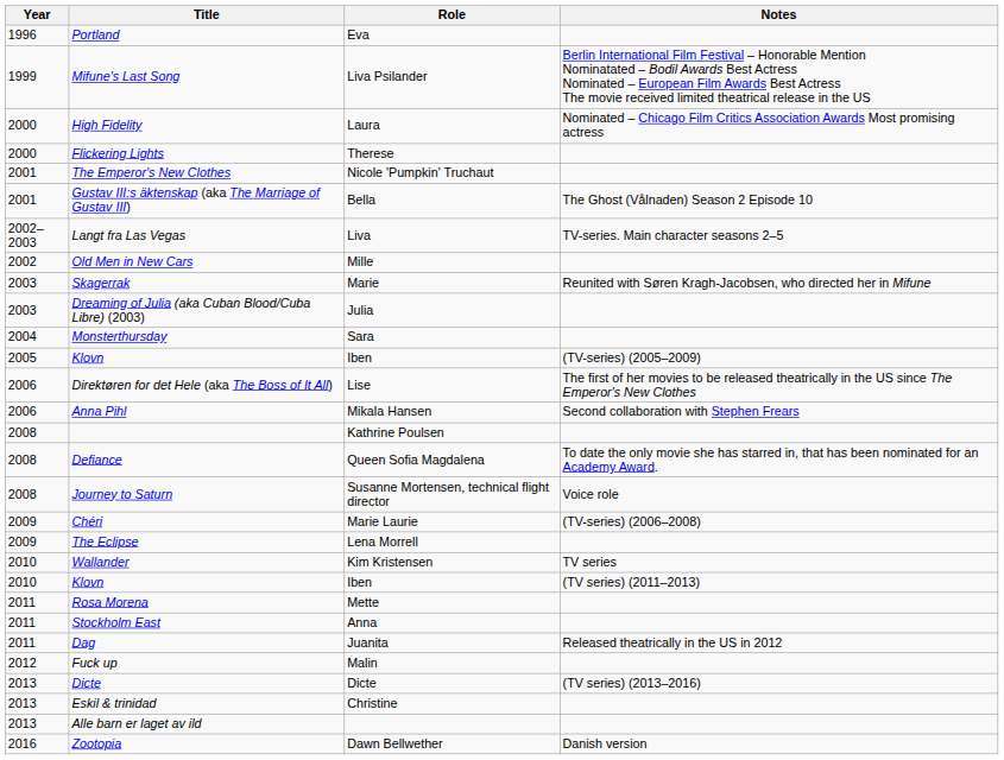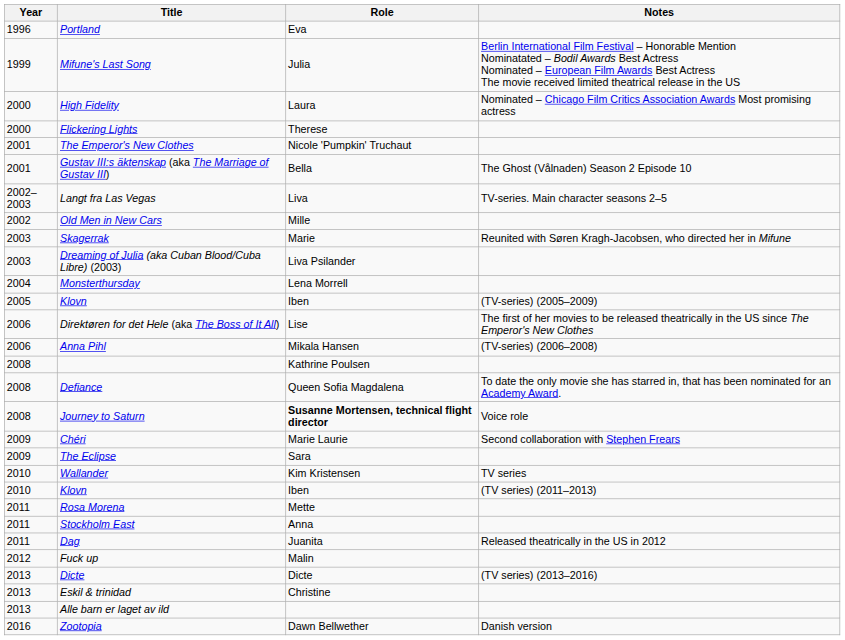Mifune's Last Song | Role: Liva Psilander -> Julia
Dreaming of Julia (aka Cuban Blood/Cuba Libre) (2003) | Role: Julia -> Liva Psilander
Monsterthursday | Role: Sara -> Lena Morrell
Anna Pihl | Notes: Second collaboration with Stephen Frears -> (TV-series) (2006–2008)
Journey to Saturn | Role: normal -> bold
Chéri | Notes: (TV-series) (2006–2008) -> Second collaboration with Stephen Frears
The Eclipse | Role: Lena Morrell -> Sara
